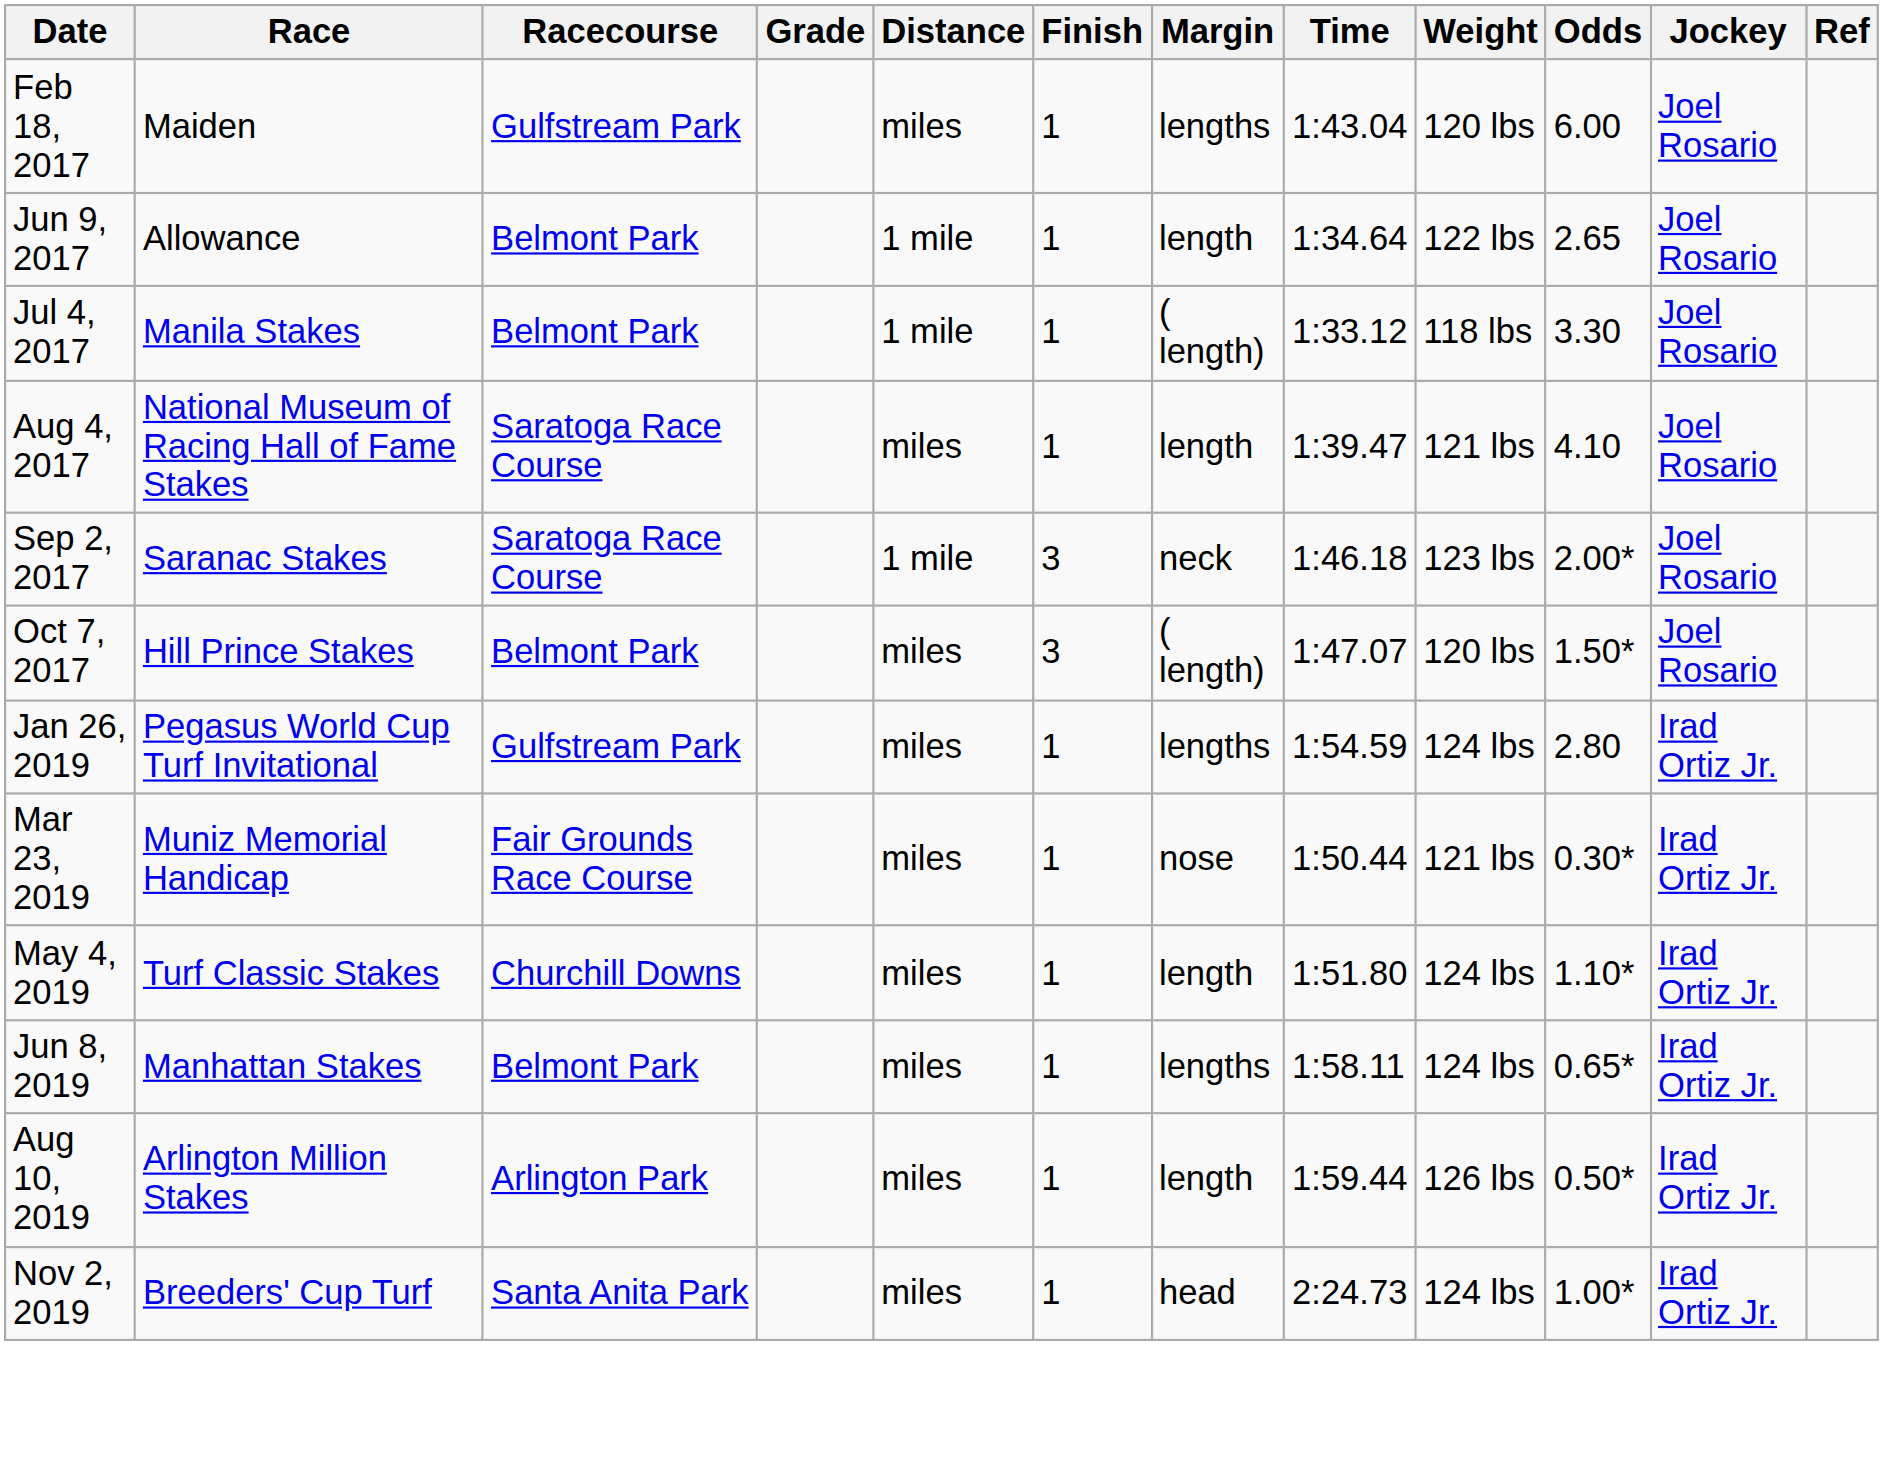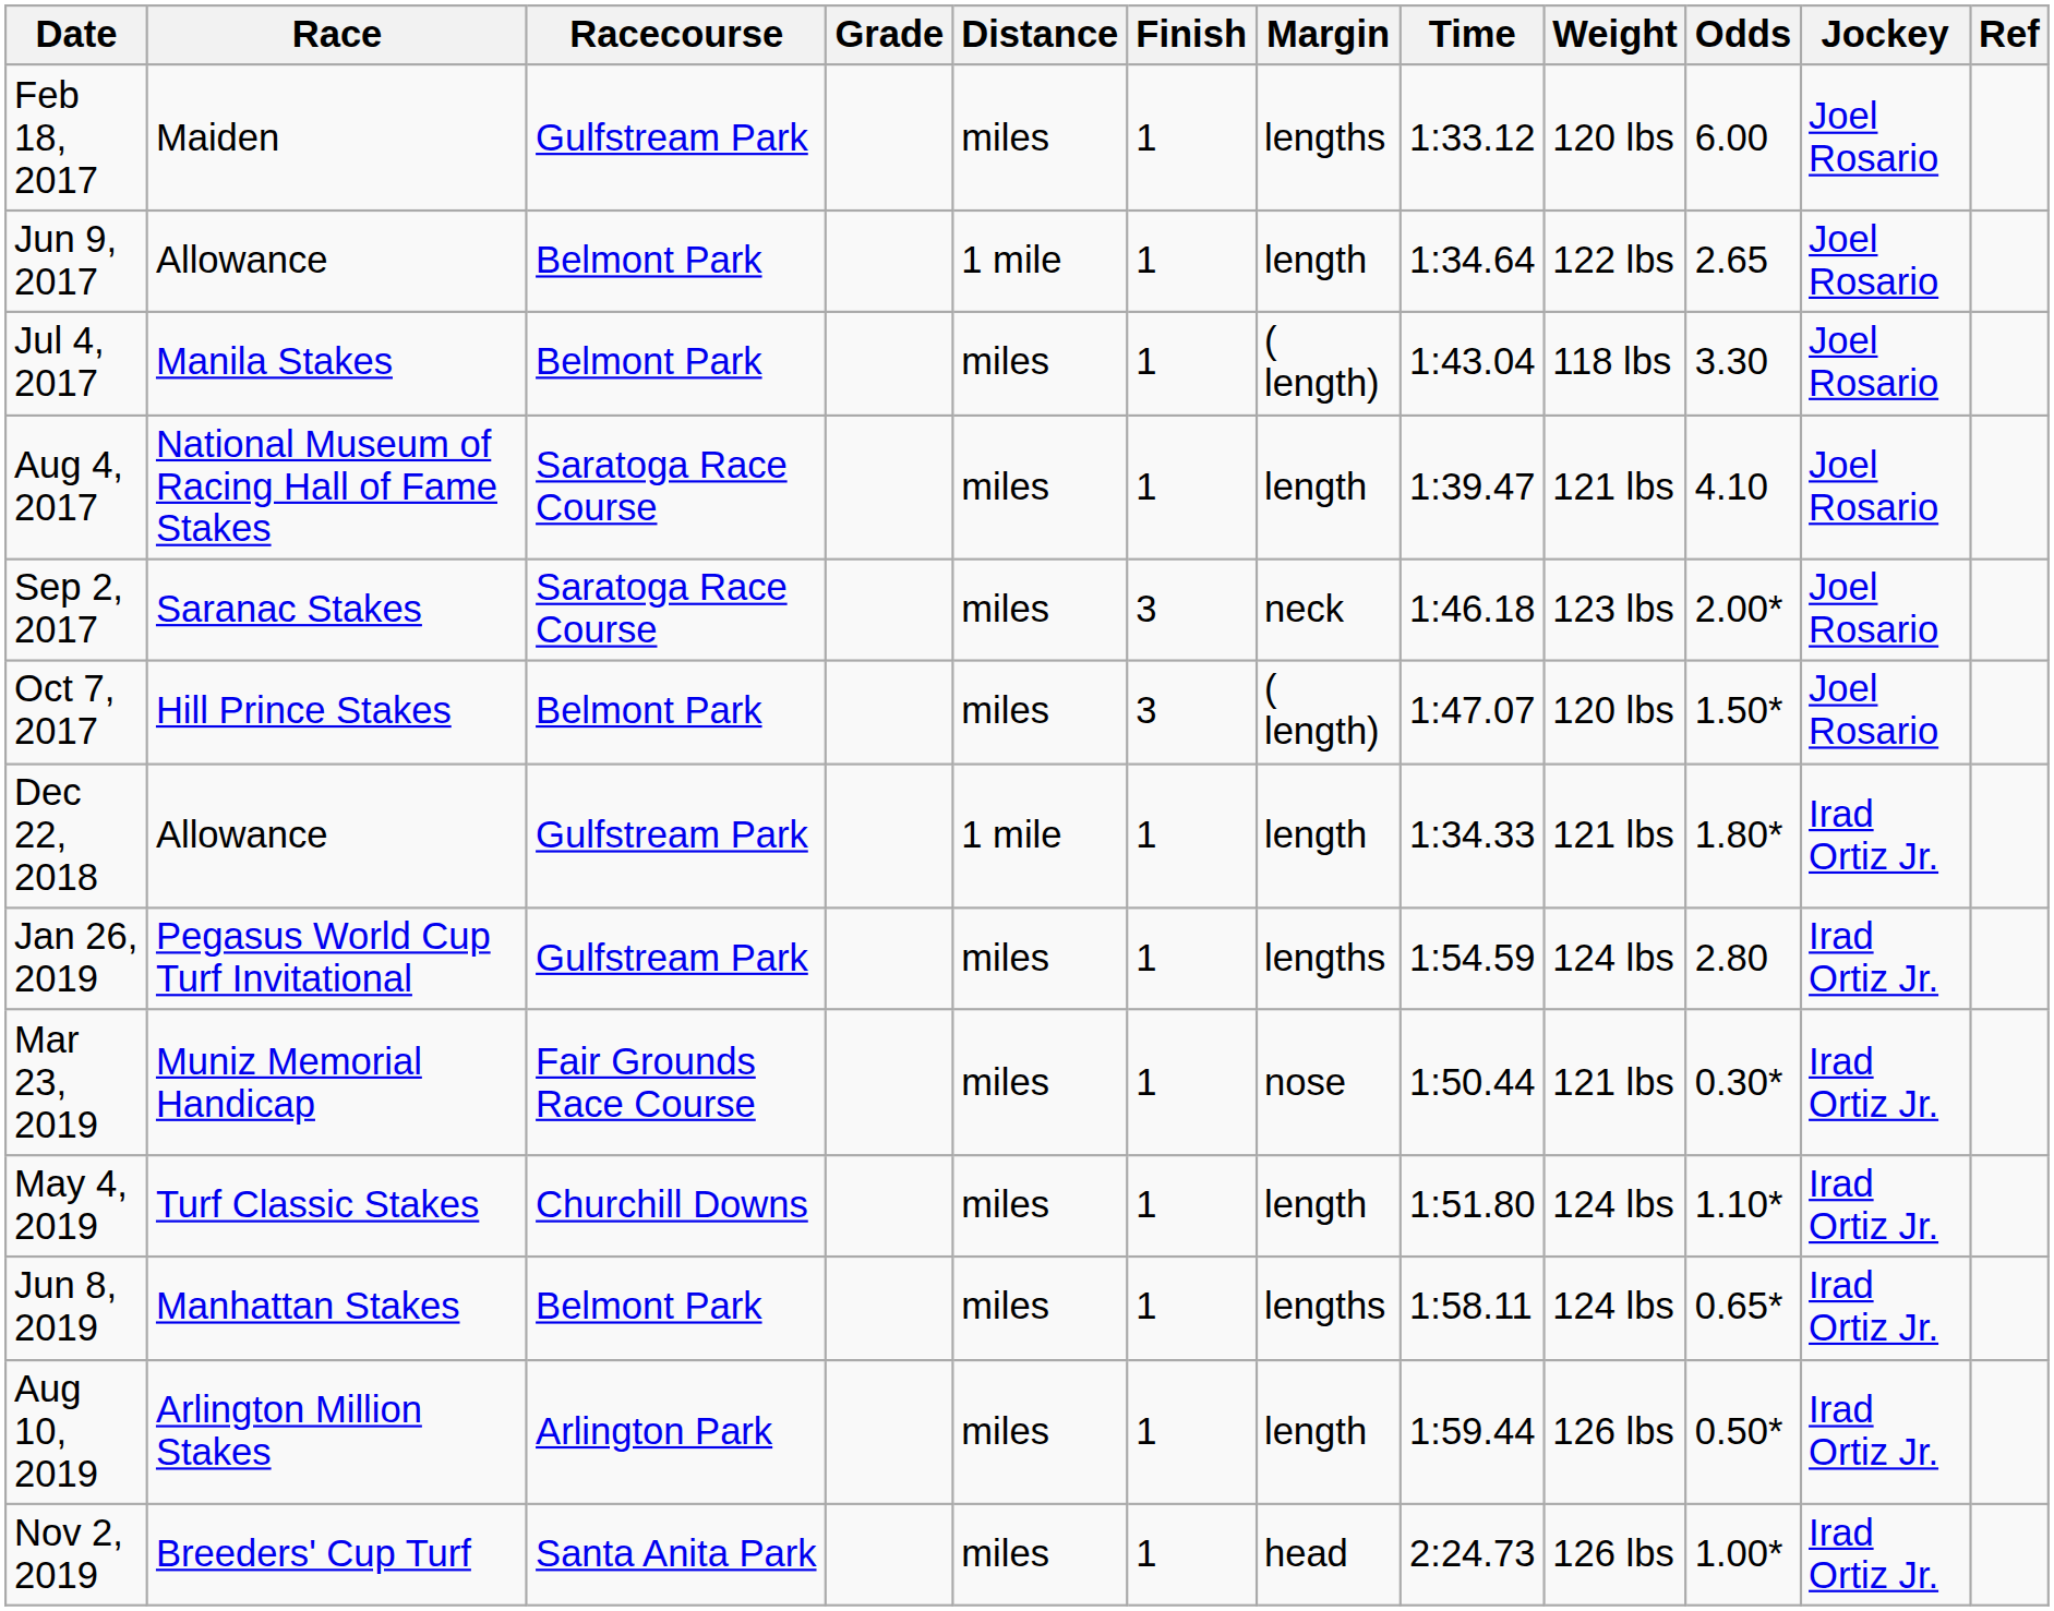Feb 18, 2017 | Time: 1:43.04 -> 1:33.12
Jul 4, 2017 | Distance: 1 mile -> miles
Jul 4, 2017 | Time: 1:33.12 -> 1:43.04
Sep 2, 2017 | Distance: 1 mile -> miles
+ row: Dec 22, 2018 | Allowance | Gulfstream Park | 1 mile | 1 | length | 1:34.33 | 121 lbs | 1.80* | Irad Ortiz Jr.
Nov 2, 2019 | Weight: 124 lbs -> 126 lbs
